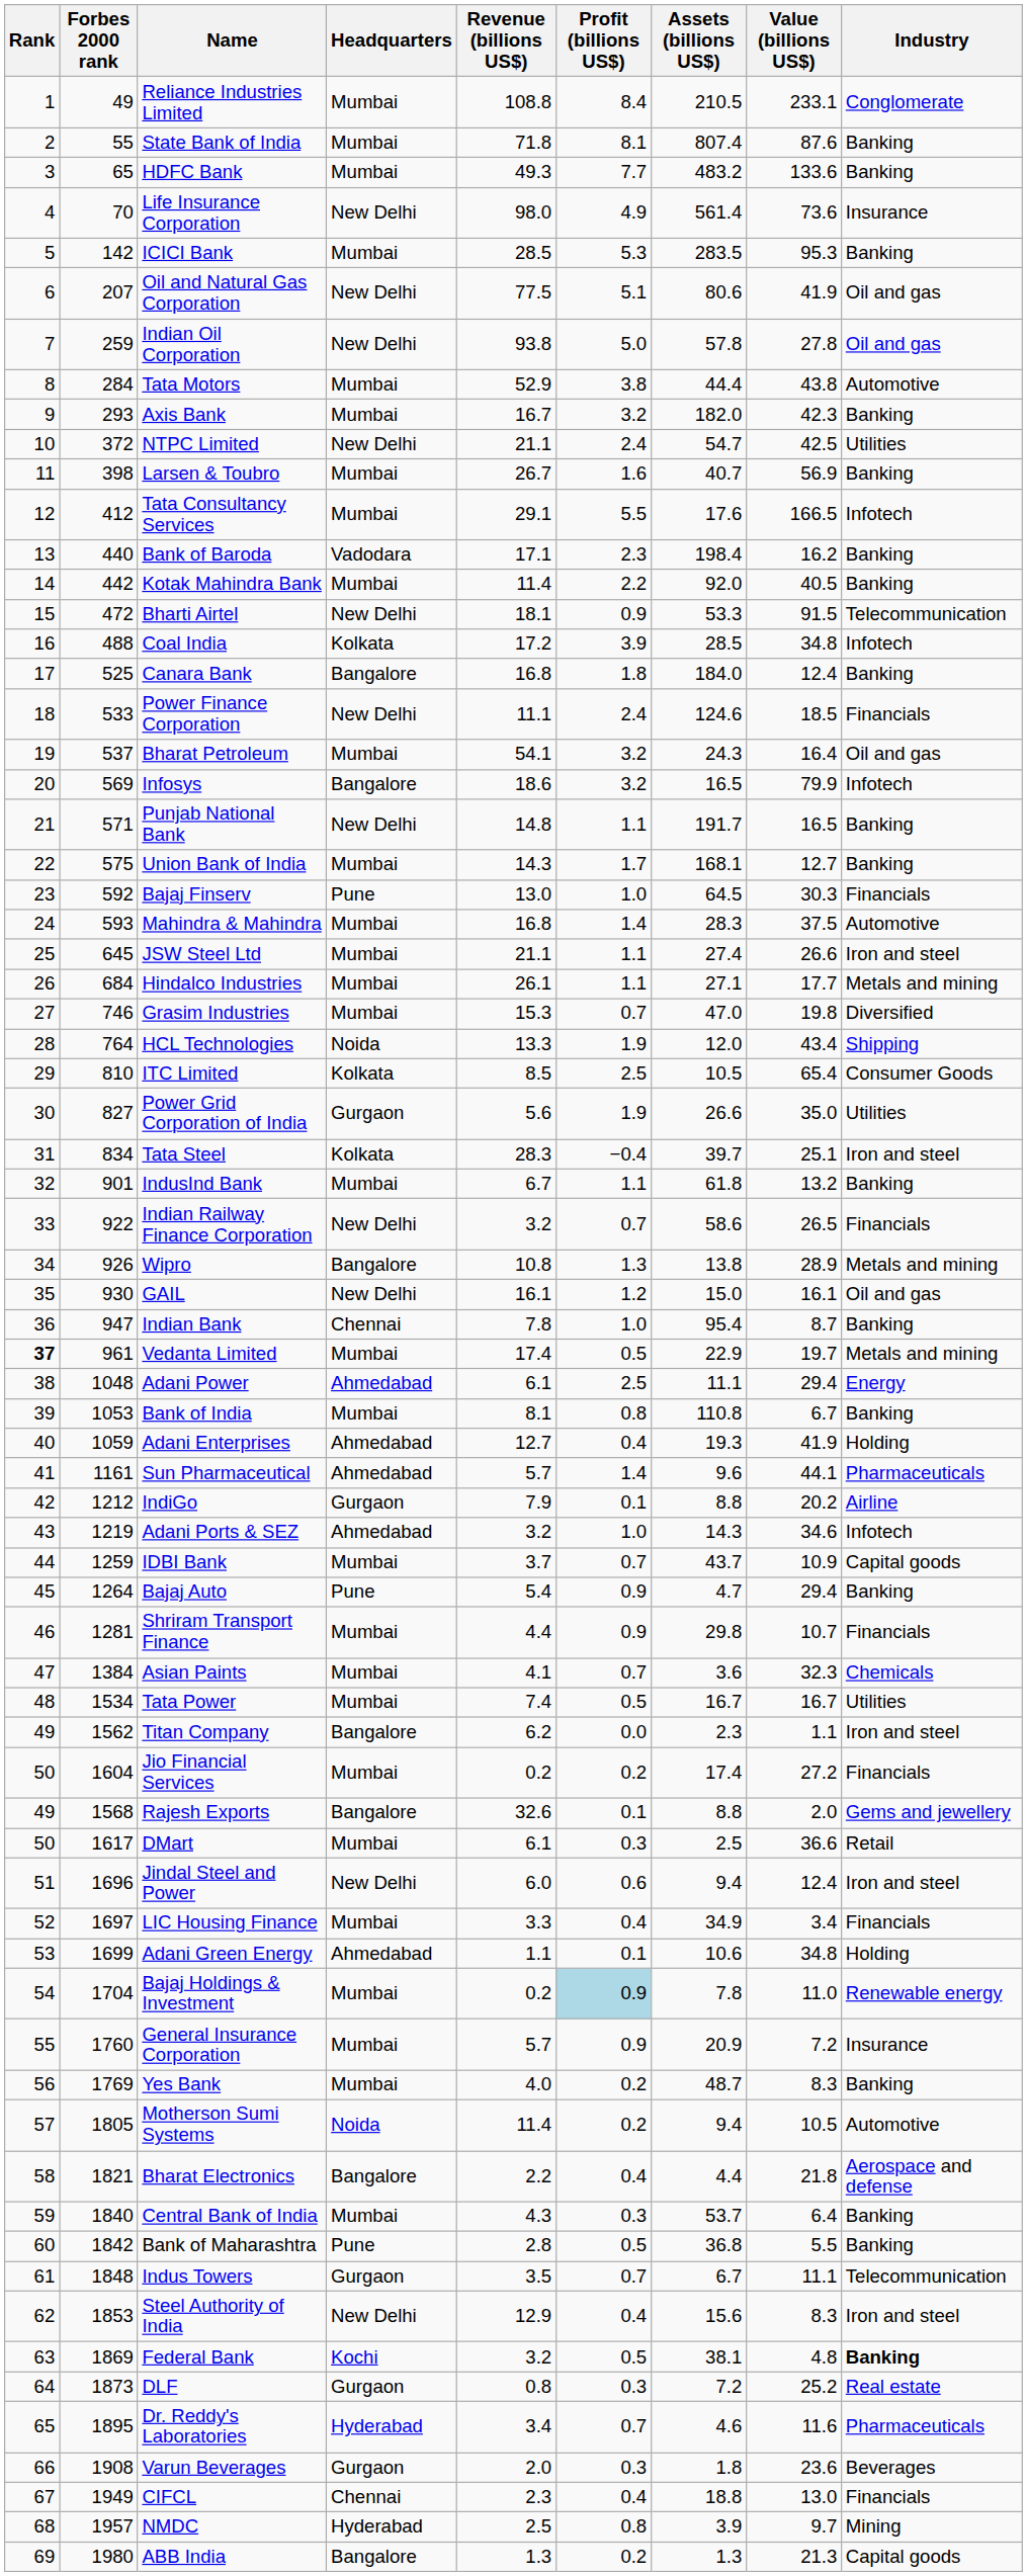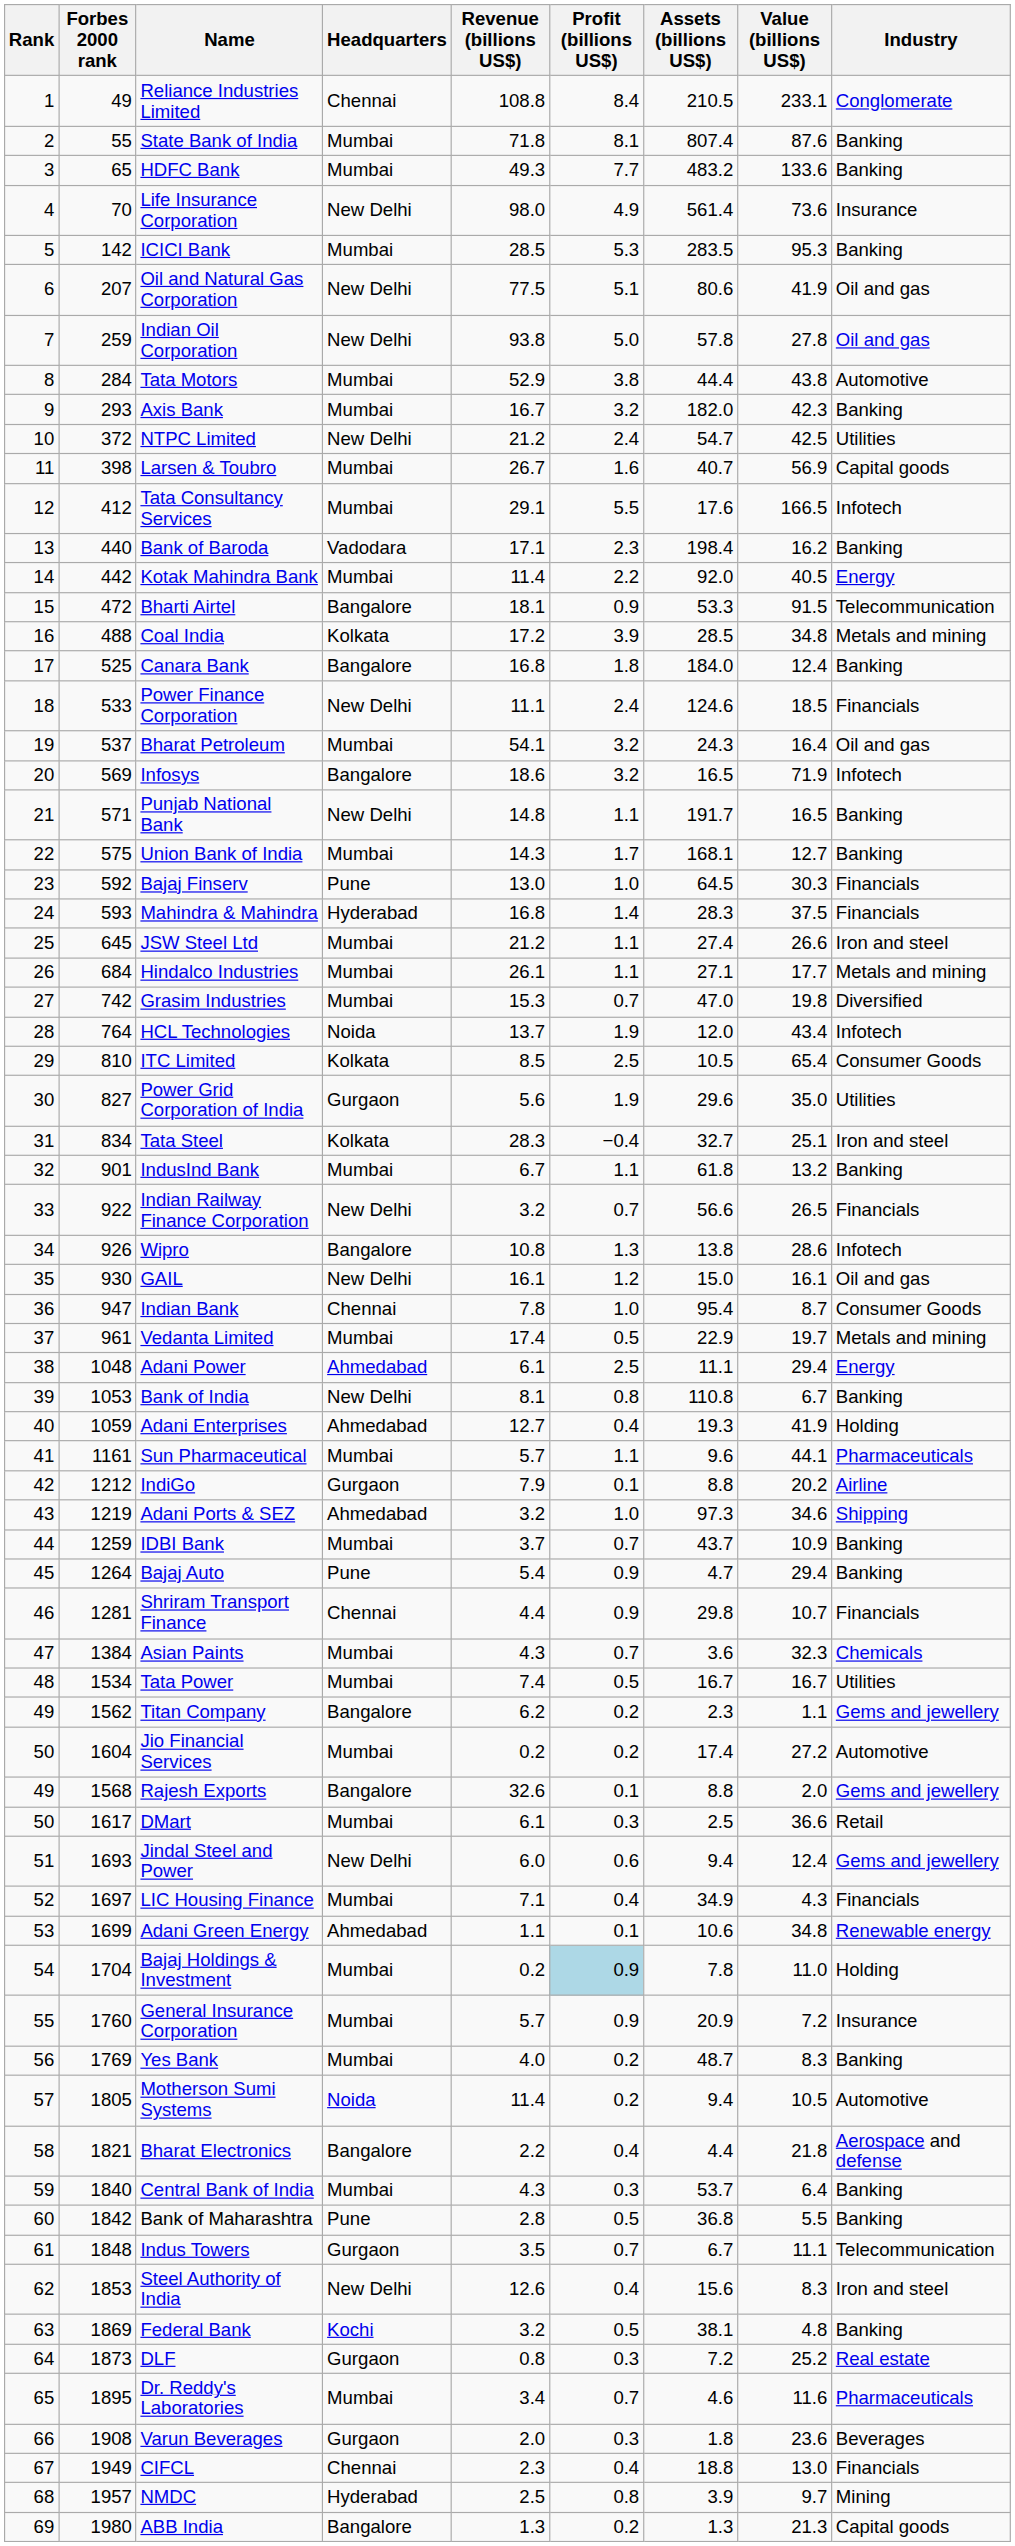Reliance Industries Limited | Headquarters: Mumbai -> Chennai
NTPC Limited | Revenue (billions US$): 21.1 -> 21.2
Larsen & Toubro | Industry: Banking -> Capital goods
Kotak Mahindra Bank | Industry: Banking -> Energy
Bharti Airtel | Headquarters: New Delhi -> Bangalore
Coal India | Industry: Infotech -> Metals and mining
Infosys | Value (billions US$): 79.9 -> 71.9
Mahindra & Mahindra | Headquarters: Mumbai -> Hyderabad
Mahindra & Mahindra | Industry: Automotive -> Financials
JSW Steel Ltd | Revenue (billions US$): 21.1 -> 21.2
Grasim Industries | Forbes 2000 rank: 746 -> 742
HCL Technologies | Revenue (billions US$): 13.3 -> 13.7
HCL Technologies | Industry: Shipping -> Infotech
Power Grid Corporation of India | Assets (billions US$): 26.6 -> 29.6
Tata Steel | Assets (billions US$): 39.7 -> 32.7
Indian Railway Finance Corporation | Assets (billions US$): 58.6 -> 56.6
Wipro | Value (billions US$): 28.9 -> 28.6
Wipro | Industry: Metals and mining -> Infotech
Indian Bank | Industry: Banking -> Consumer Goods
Vedanta Limited | Rank: bold -> normal
Bank of India | Headquarters: Mumbai -> New Delhi
Sun Pharmaceutical | Headquarters: Ahmedabad -> Mumbai
Sun Pharmaceutical | Profit (billions US$): 1.4 -> 1.1
Adani Ports & SEZ | Assets (billions US$): 14.3 -> 97.3
Adani Ports & SEZ | Industry: Infotech -> Shipping
IDBI Bank | Industry: Capital goods -> Banking
Shriram Transport Finance | Headquarters: Mumbai -> Chennai
Asian Paints | Revenue (billions US$): 4.1 -> 4.3
Titan Company | Profit (billions US$): 0.0 -> 0.2
Titan Company | Industry: Iron and steel -> Gems and jewellery
Jio Financial Services | Industry: Financials -> Automotive
Jindal Steel and Power | Forbes 2000 rank: 1696 -> 1693
Jindal Steel and Power | Industry: Iron and steel -> Gems and jewellery
LIC Housing Finance | Revenue (billions US$): 3.3 -> 7.1
LIC Housing Finance | Value (billions US$): 3.4 -> 4.3
Adani Green Energy | Industry: Holding -> Renewable energy
Bajaj Holdings & Investment | Industry: Renewable energy -> Holding
Steel Authority of India | Revenue (billions US$): 12.9 -> 12.6
Federal Bank | Industry: bold -> normal
Dr. Reddy's Laboratories | Headquarters: Hyderabad -> Mumbai
